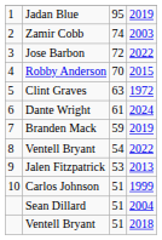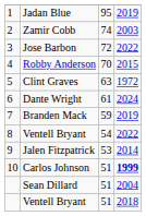Jalen Fitzpatrick | column 4: 2013 -> 2014
Carlos Johnson | column 4: normal -> bold
